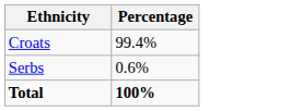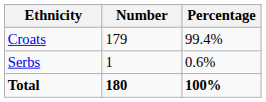+ column: Number | 179 | 1 | 180
